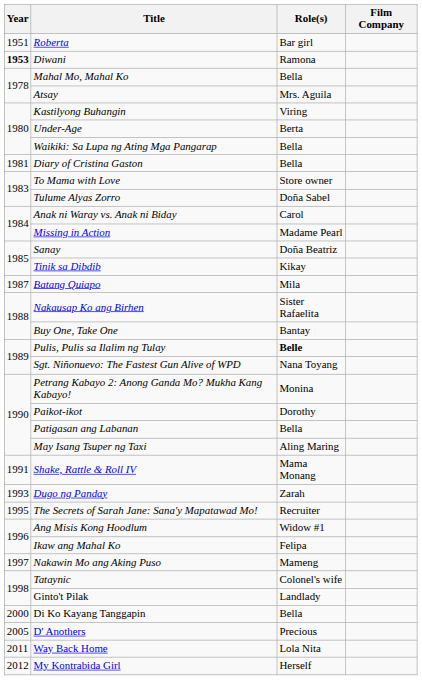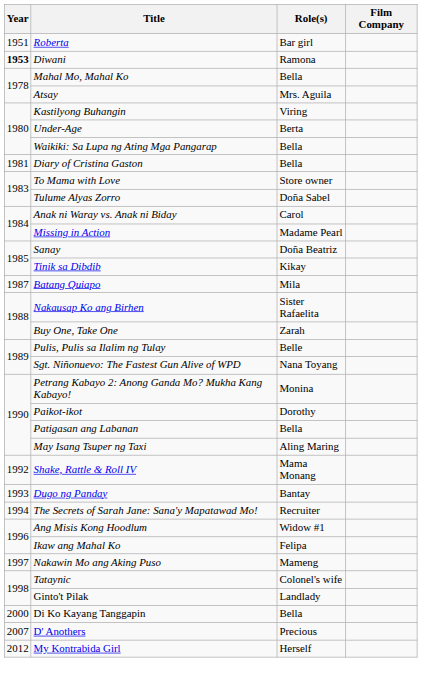Buy One, Take One | Role(s): Bantay -> Zarah
Pulis, Pulis sa Ilalim ng Tulay | Role(s): bold -> normal
Shake, Rattle & Roll IV | Year: 1991 -> 1992
Dugo ng Panday | Role(s): Zarah -> Bantay
The Secrets of Sarah Jane: Sana'y Mapatawad Mo! | Year: 1995 -> 1994
D' Anothers | Year: 2005 -> 2007
- row: 2011 | Way Back Home | Lola Nita
